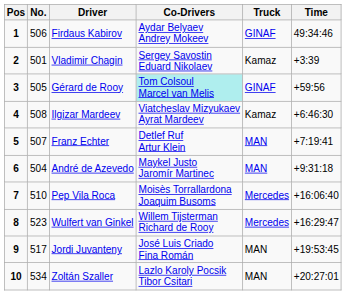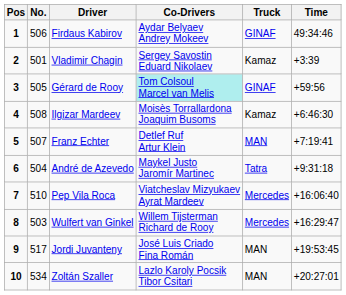Ilgizar Mardeev | Co-Drivers: Viatcheslav Mizyukaev Ayrat Mardeev -> Moisès Torrallardona Joaquim Busoms
André de Azevedo | Truck: MAN -> Tatra
Pep Vila Roca | Co-Drivers: Moisès Torrallardona Joaquim Busoms -> Viatcheslav Mizyukaev Ayrat Mardeev
Wulfert van Ginkel | No.: 523 -> 503
